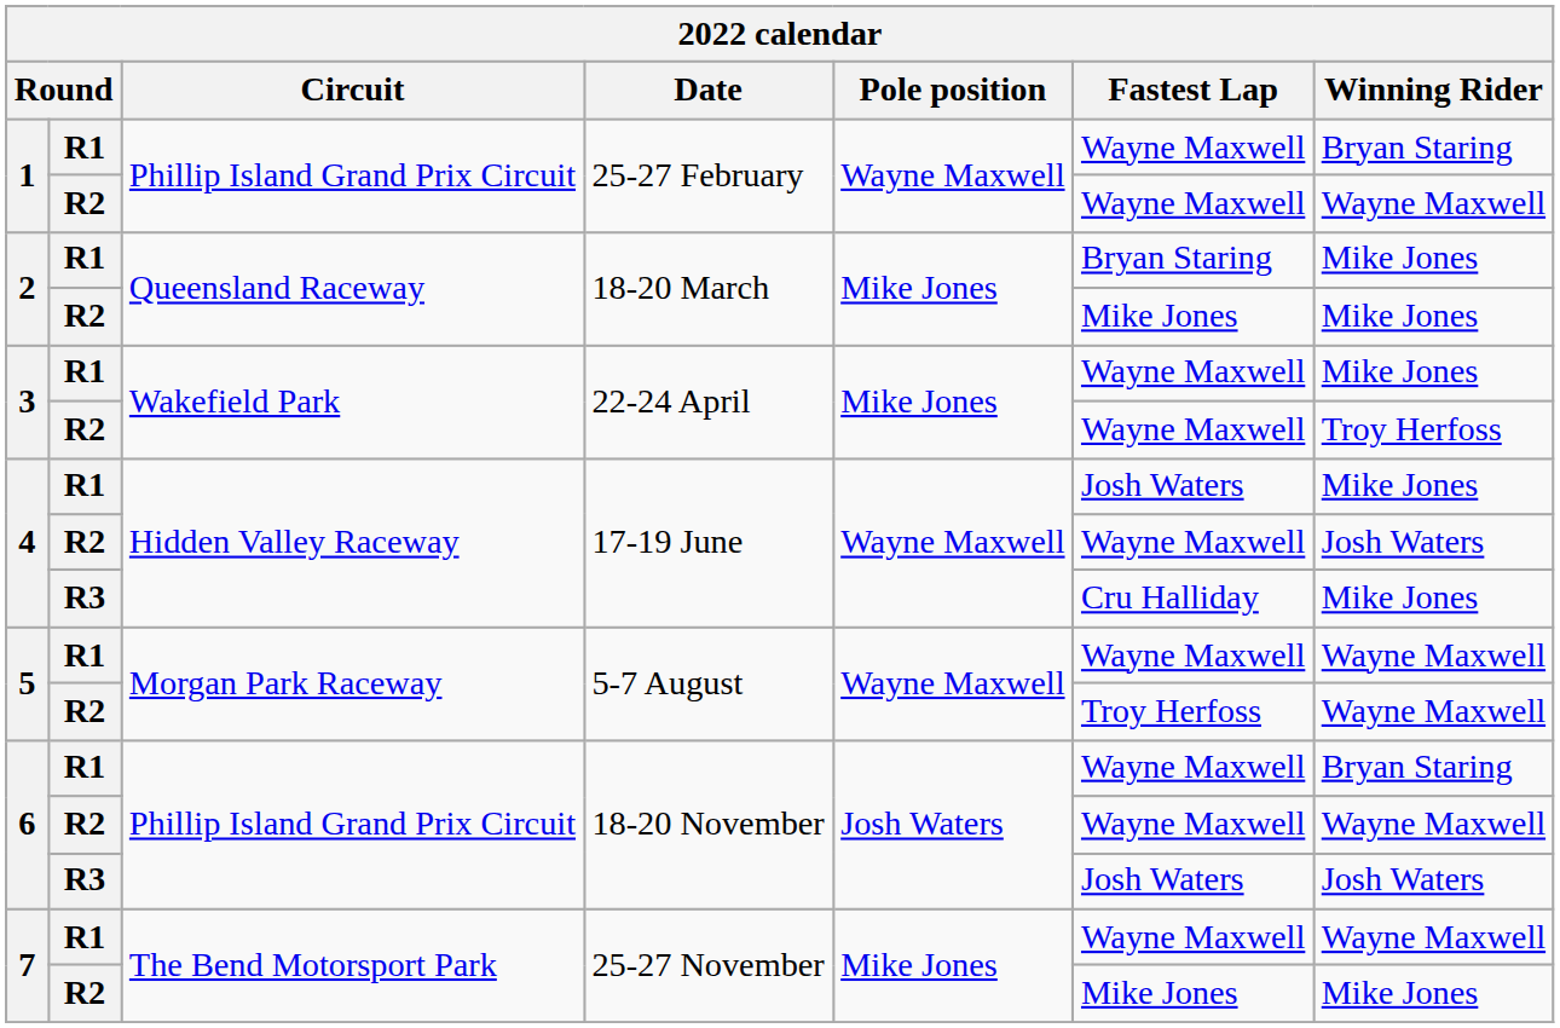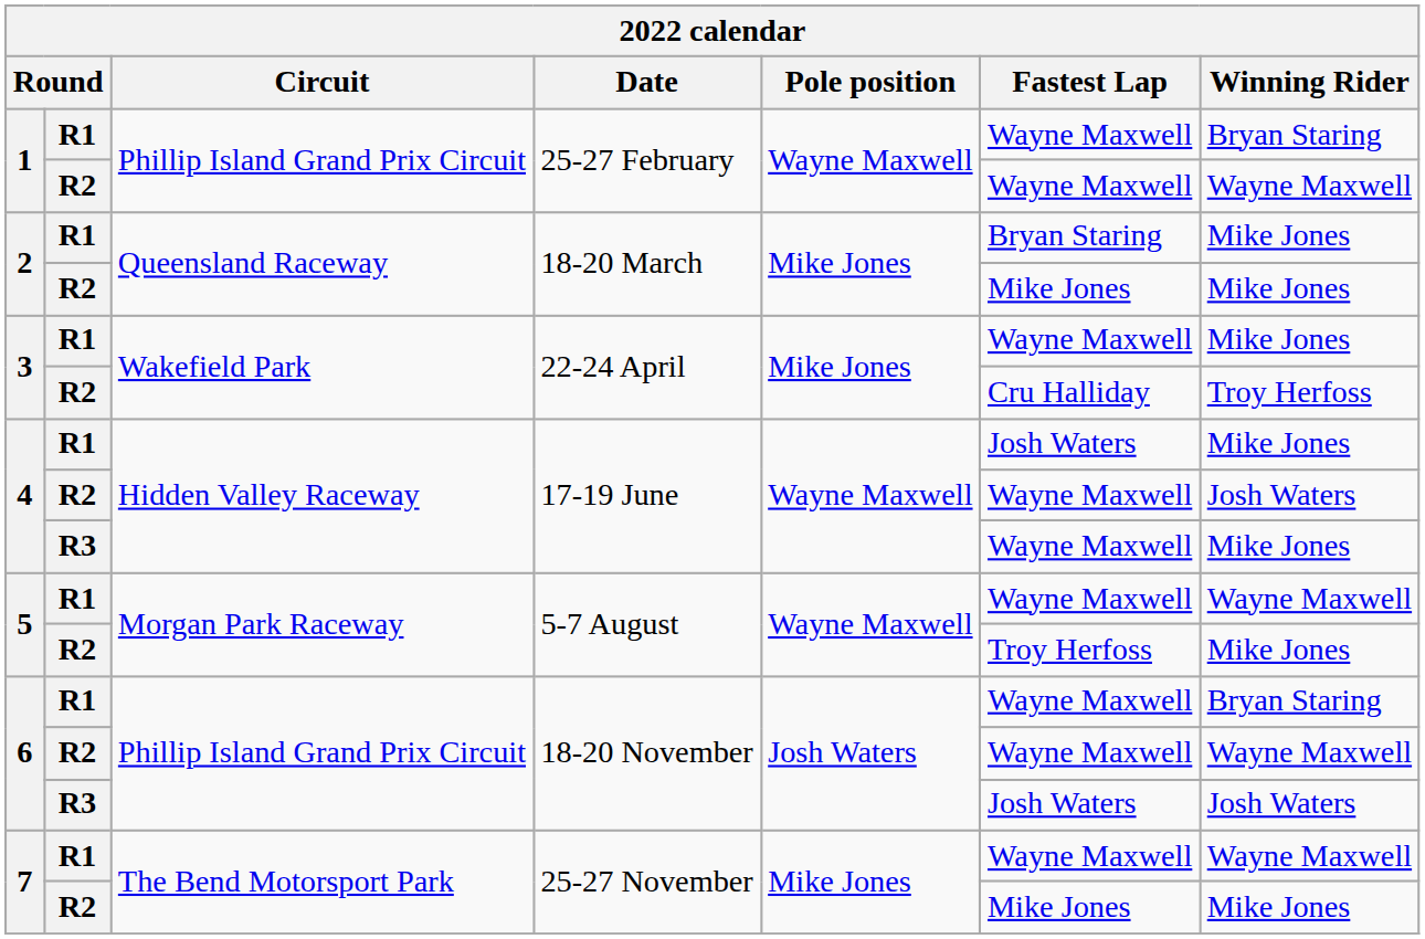3 / R2 | Fastest Lap: Wayne Maxwell -> Cru Halliday
4 / R3 | Fastest Lap: Cru Halliday -> Wayne Maxwell
5 / R2 | Winning Rider: Wayne Maxwell -> Mike Jones
